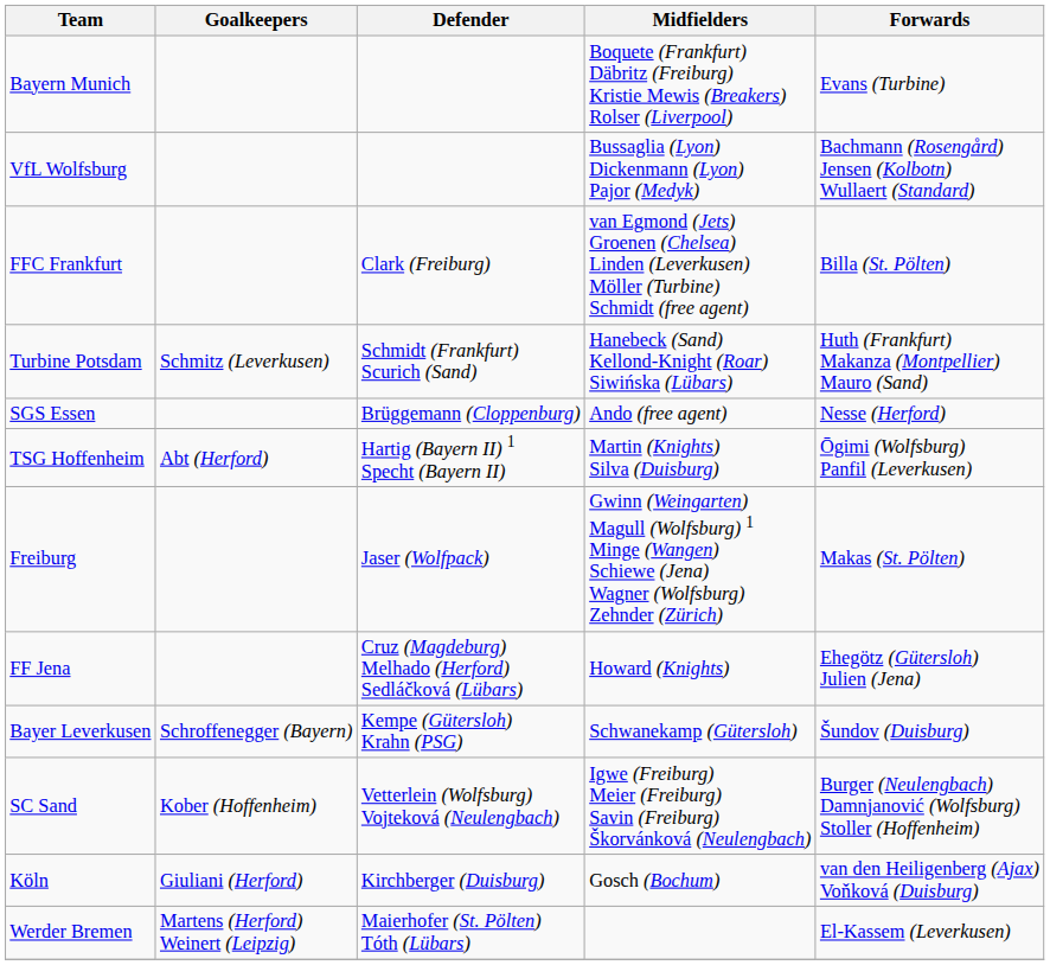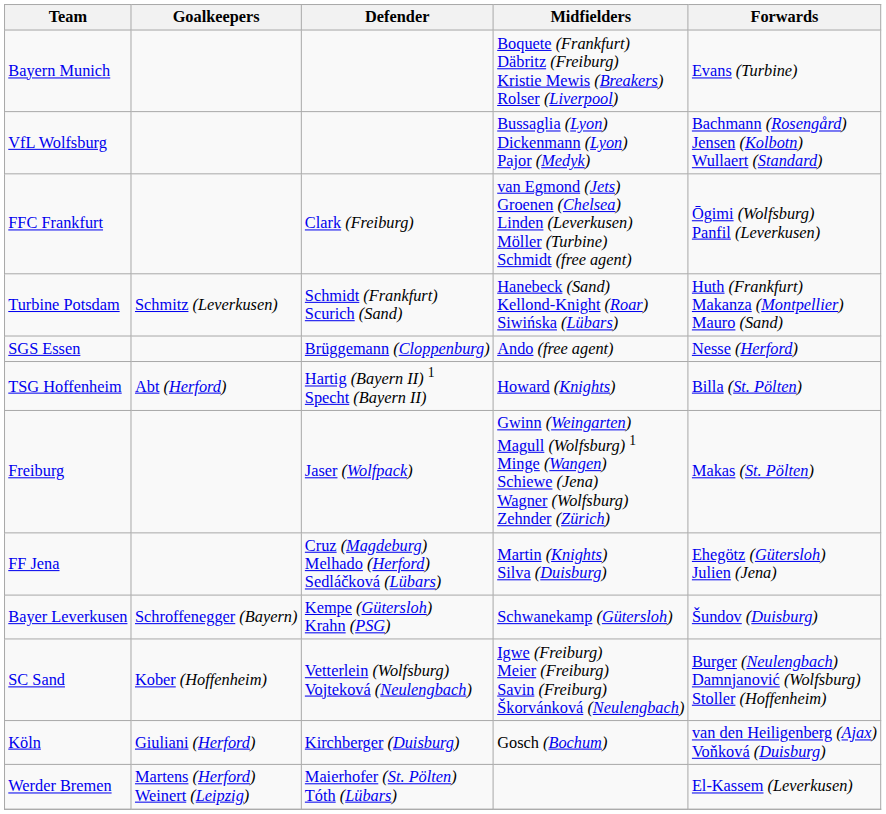FFC Frankfurt | Forwards: Billa (St. Pölten) -> Ōgimi (Wolfsburg) Panfil (Leverkusen)
TSG Hoffenheim | Midfielders: Martin (Knights) Silva (Duisburg) -> Howard (Knights)
TSG Hoffenheim | Forwards: Ōgimi (Wolfsburg) Panfil (Leverkusen) -> Billa (St. Pölten)
FF Jena | Midfielders: Howard (Knights) -> Martin (Knights) Silva (Duisburg)
